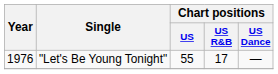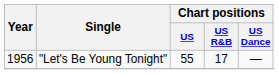"Let's Be Young Tonight" | Year: 1976 -> 1956
